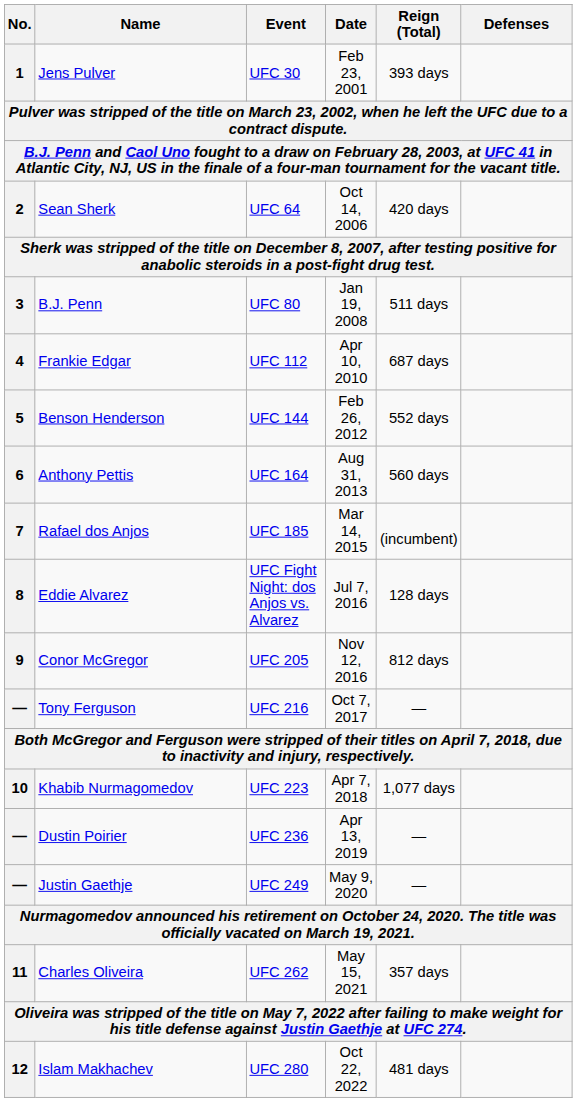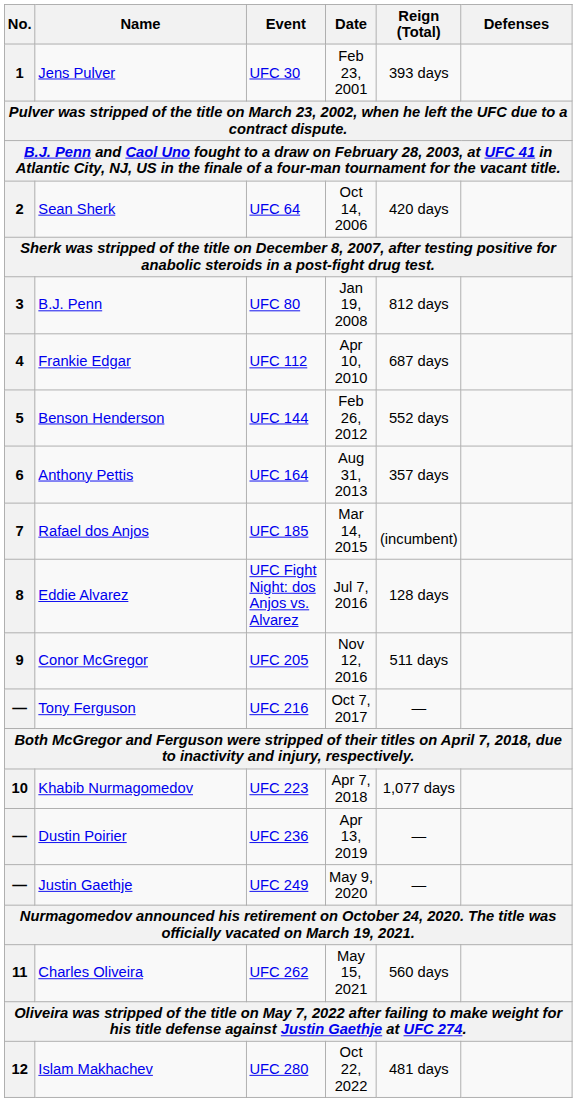B.J. Penn | Reign (Total): 511 days -> 812 days
Anthony Pettis | Reign (Total): 560 days -> 357 days
Conor McGregor | Reign (Total): 812 days -> 511 days
Charles Oliveira | Reign (Total): 357 days -> 560 days
